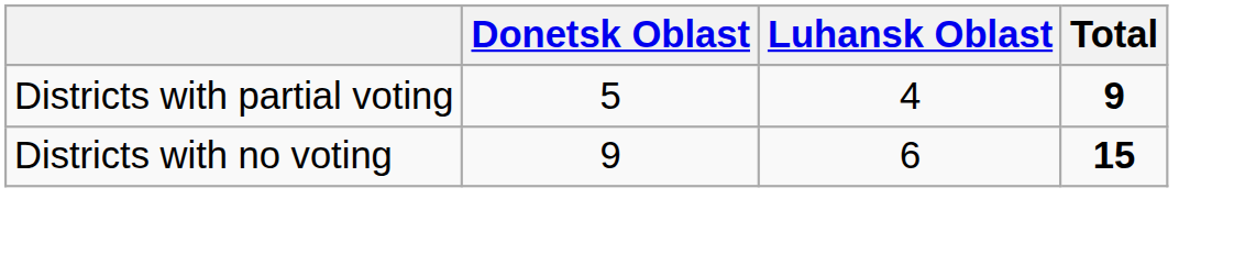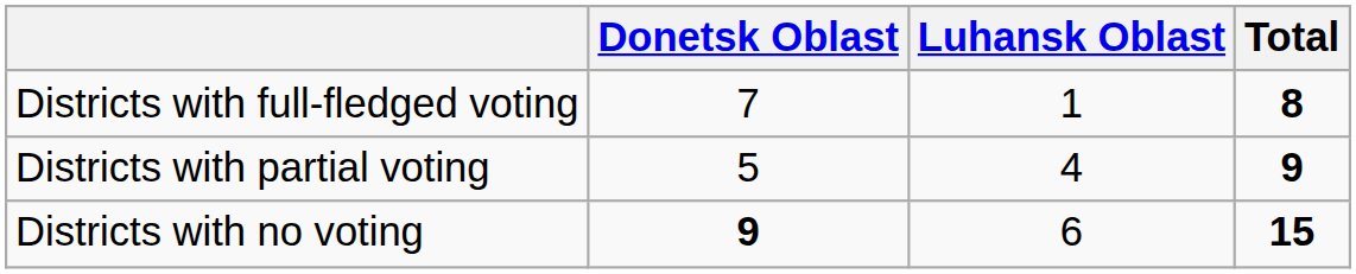+ row: Districts with full-fledged voting | 7 | 1 | 8
Districts with no voting | Donetsk Oblast: normal -> bold
